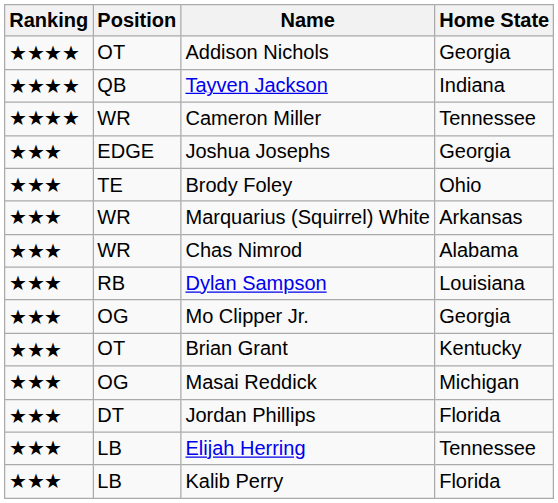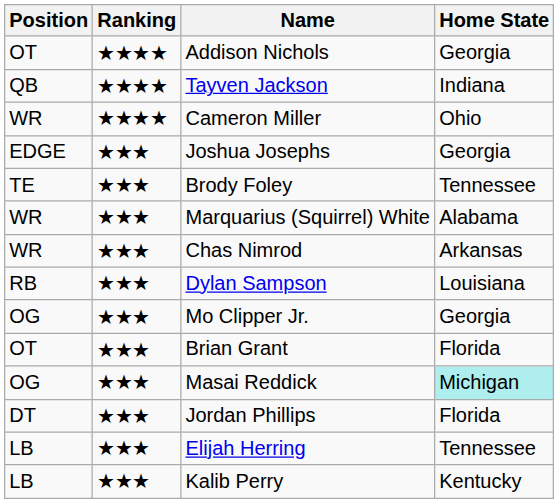columns swapped: Ranking <-> Position
Cameron Miller | Home State: Tennessee -> Ohio
Brody Foley | Home State: Ohio -> Tennessee
Marquarius (Squirrel) White | Home State: Arkansas -> Alabama
Chas Nimrod | Home State: Alabama -> Arkansas
Brian Grant | Home State: Kentucky -> Florida
Masai Reddick | Home State: no background -> paleturquoise background
Kalib Perry | Home State: Florida -> Kentucky
